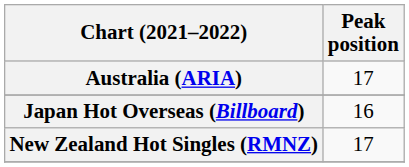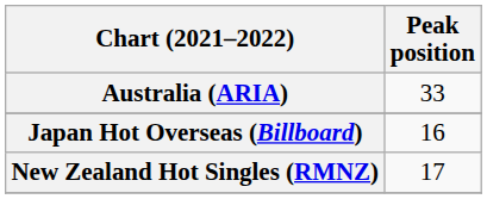Australia (ARIA) | Peak position: 17 -> 33
